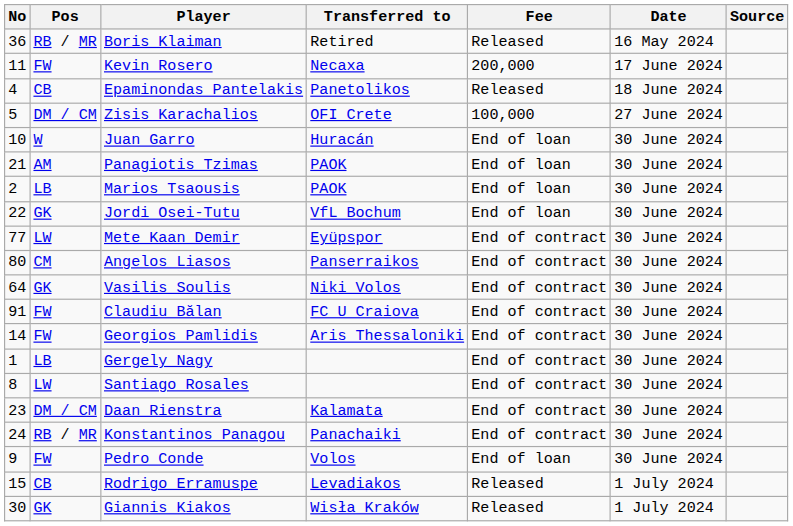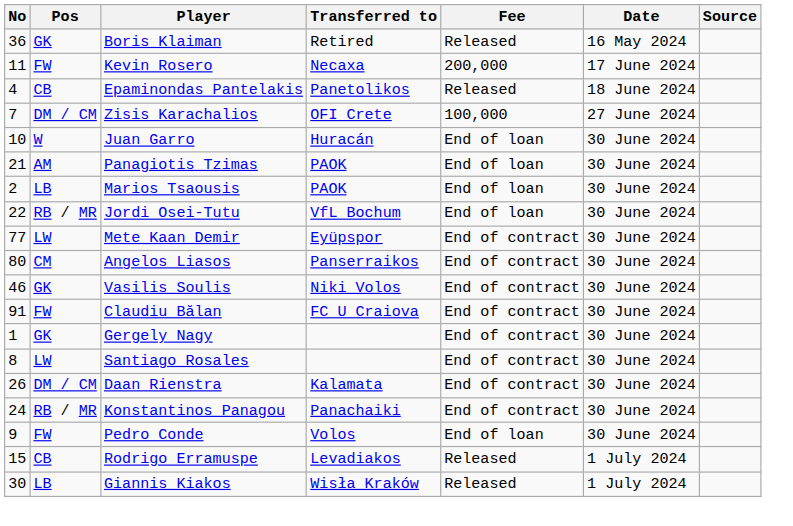Boris Klaiman | Pos: RB / MR -> GK
Zisis Karachalios | No: 5 -> 7
Jordi Osei-Tutu | Pos: GK -> RB / MR
Vasilis Soulis | No: 64 -> 46
- row: 14 | FW | Georgios Pamlidis | Aris Thessaloniki | End of contract | 30 June 2024
Gergely Nagy | Pos: LB -> GK
Daan Rienstra | No: 23 -> 26
Giannis Kiakos | Pos: GK -> LB
